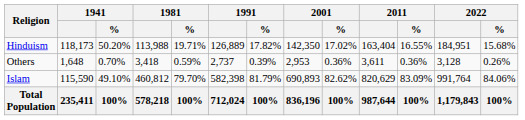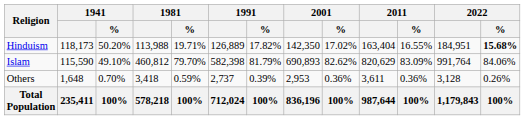Hinduism | 2022 / %: normal -> bold
rows swapped: Islam <-> Others
